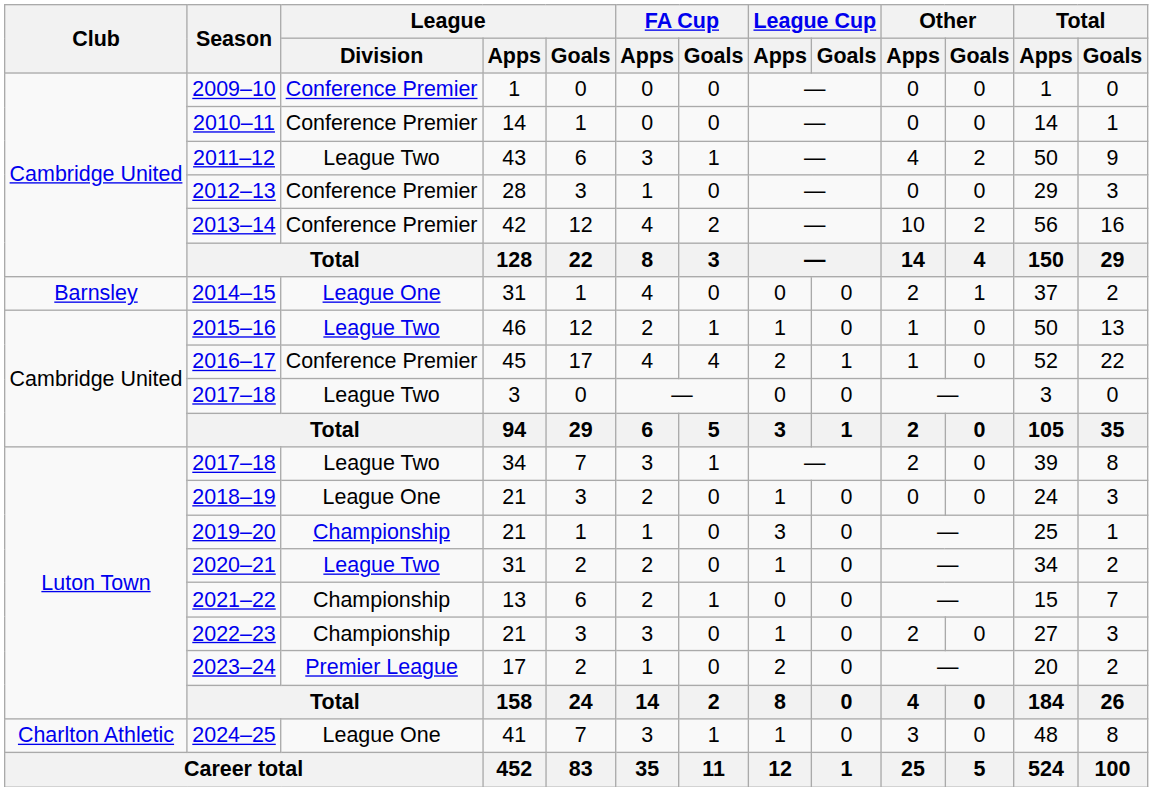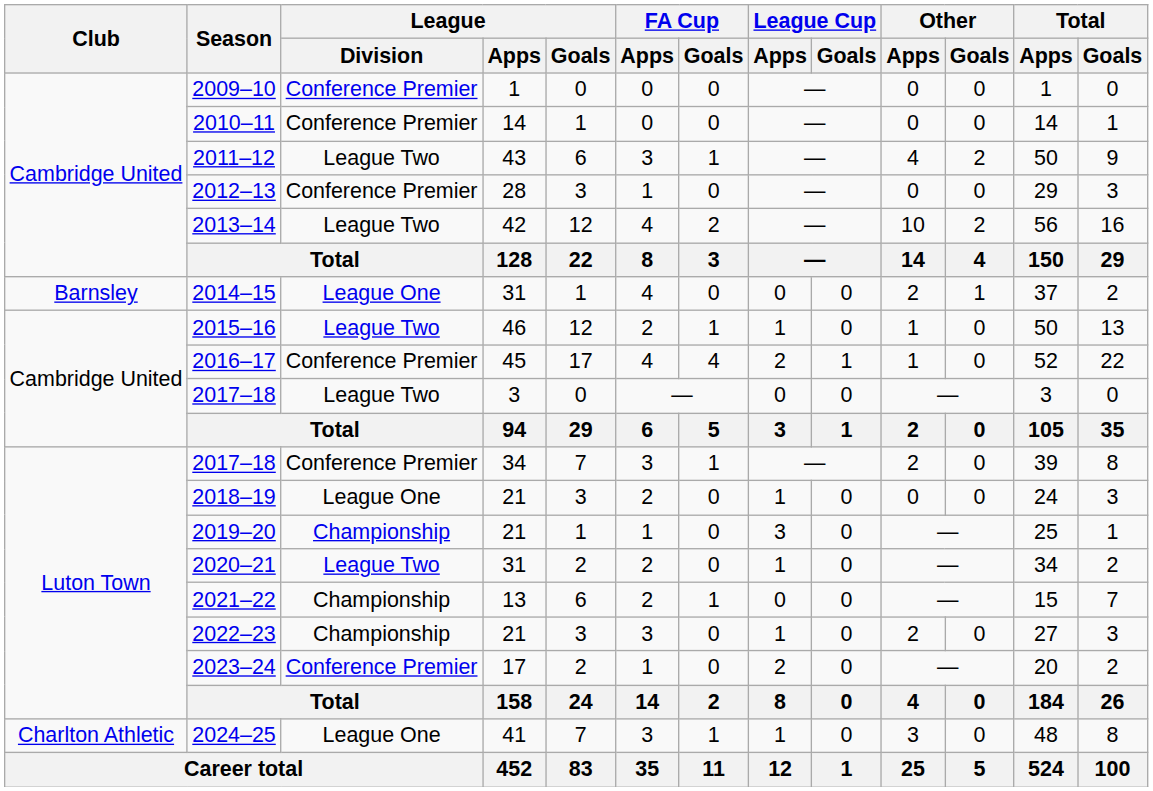2013–14 | League / Division: Conference Premier -> League Two
2017–18 / 34 | League / Division: League Two -> Conference Premier
2023–24 | League / Division: Premier League -> Conference Premier
